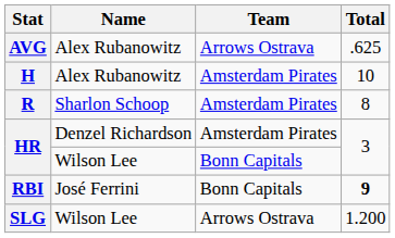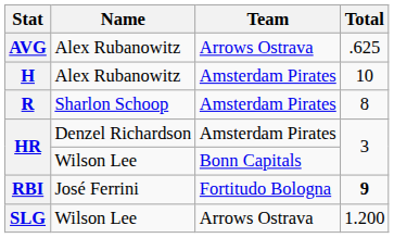RBI | Team: Bonn Capitals -> Fortitudo Bologna
